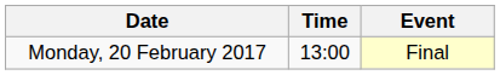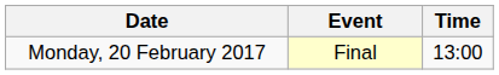columns swapped: Time <-> Event
